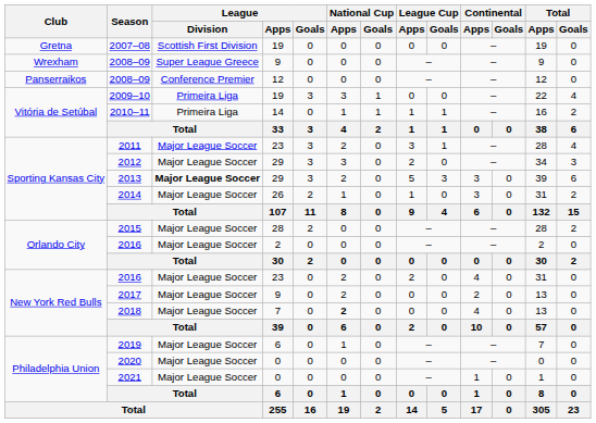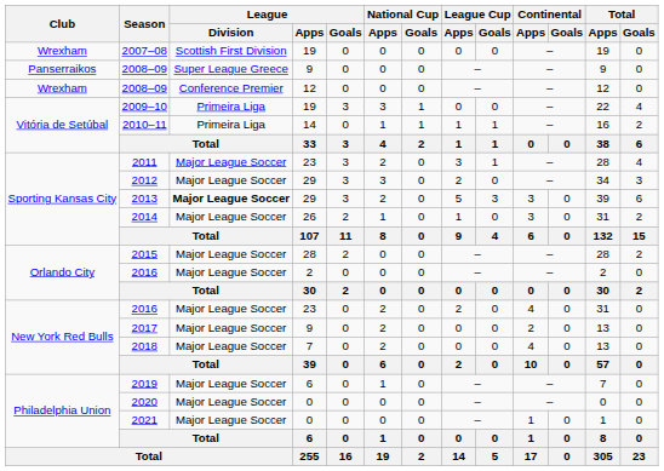2007–08 | Club: Gretna -> Wrexham
2008–09 / 9 | Club: Wrexham -> Panserraikos
2008–09 / 12 | Club: Panserraikos -> Wrexham
2018 | National Cup / Apps: bold -> normal
